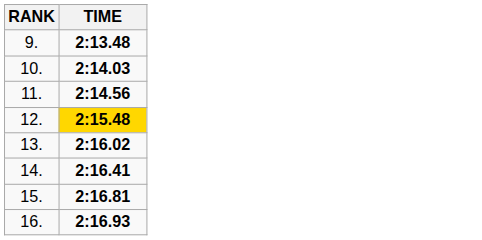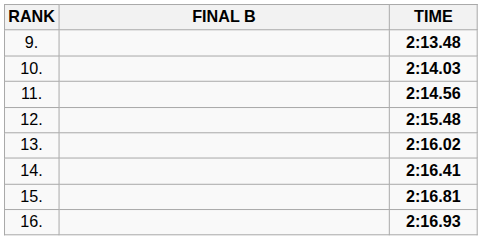+ column: FINAL B
12. | TIME: gold background -> no background
